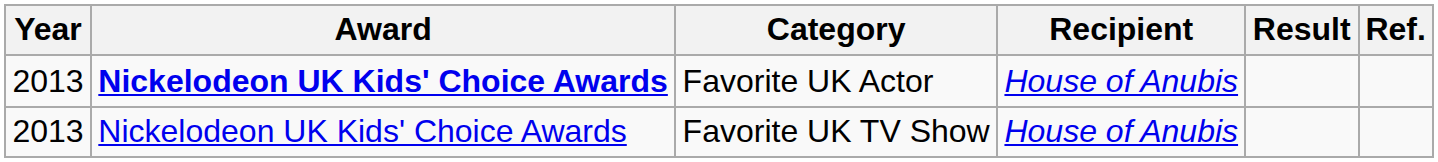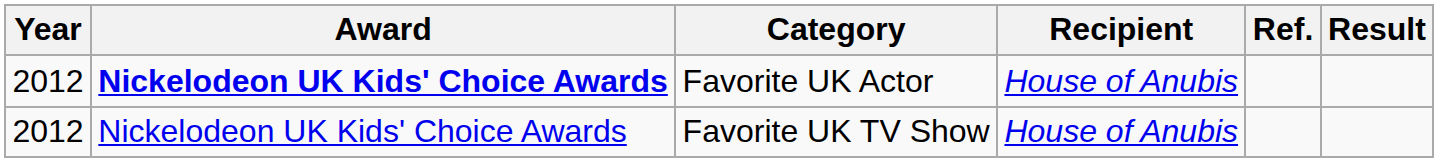columns swapped: Result <-> Ref.
Favorite UK Actor | Year: 2013 -> 2012
Favorite UK TV Show | Year: 2013 -> 2012
